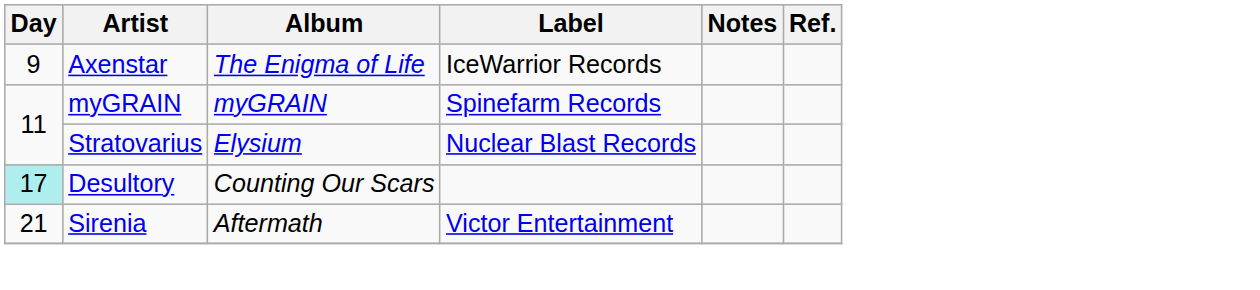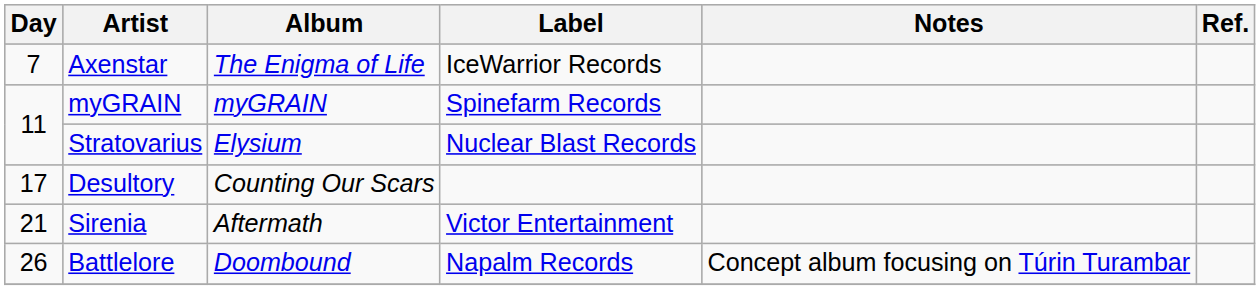Axenstar | Day: 9 -> 7
Desultory | Day: paleturquoise background -> no background
+ row: 26 | Battlelore | Doombound | Napalm Records | Concept album focusing on Túrin Turambar
